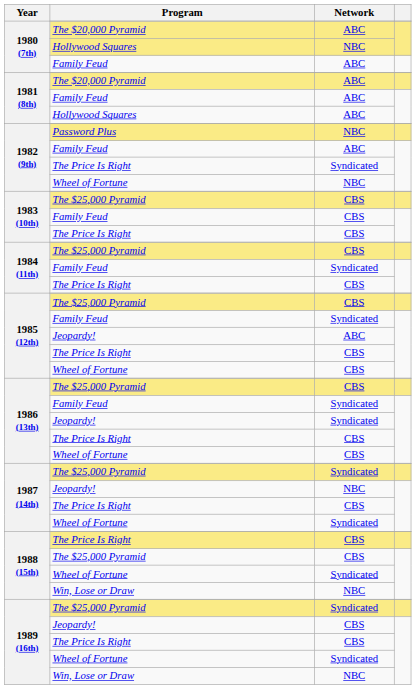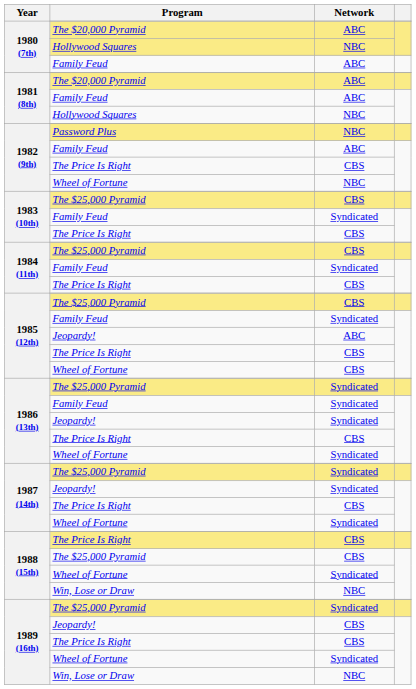1981 (8th) / Hollywood Squares | Network: ABC -> NBC
1982 (9th) / The Price Is Right | Network: Syndicated -> CBS
1983 (10th) / Family Feud | Network: CBS -> Syndicated
1986 (13th) / The $25,000 Pyramid | Network: CBS -> Syndicated
1986 (13th) / Wheel of Fortune | Network: CBS -> Syndicated
1987 (14th) / Jeopardy! | Network: NBC -> Syndicated
